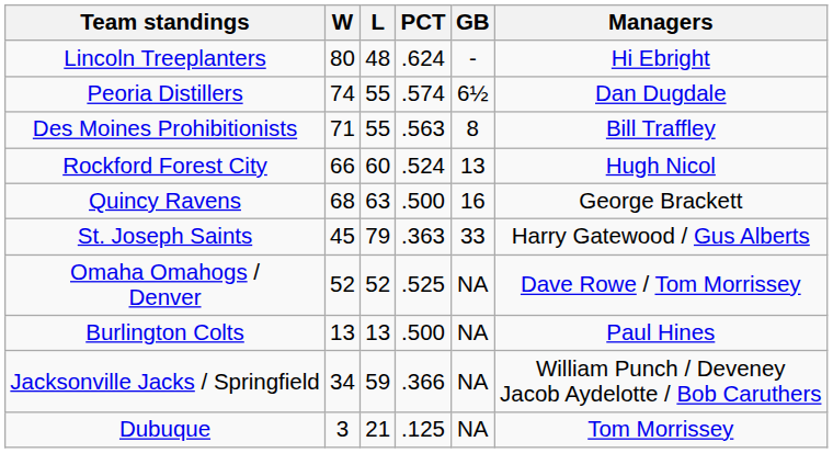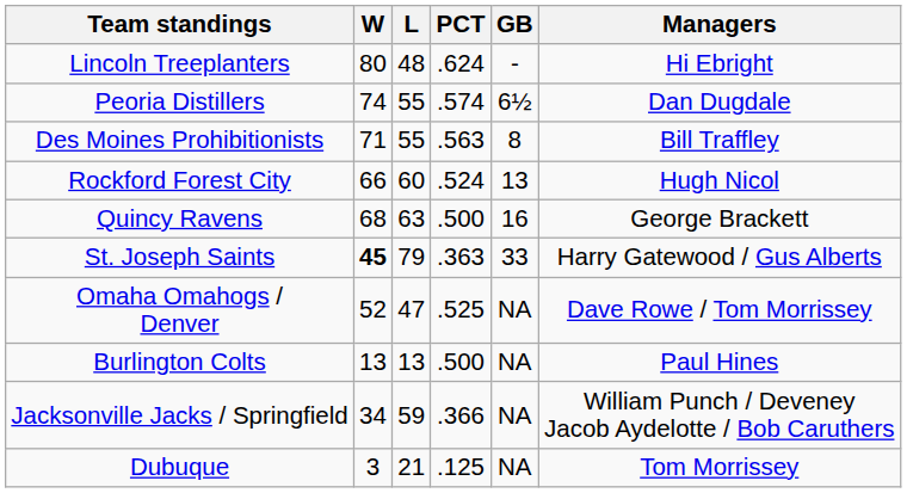St. Joseph Saints | W: normal -> bold
Omaha Omahogs / Denver | L: 52 -> 47
